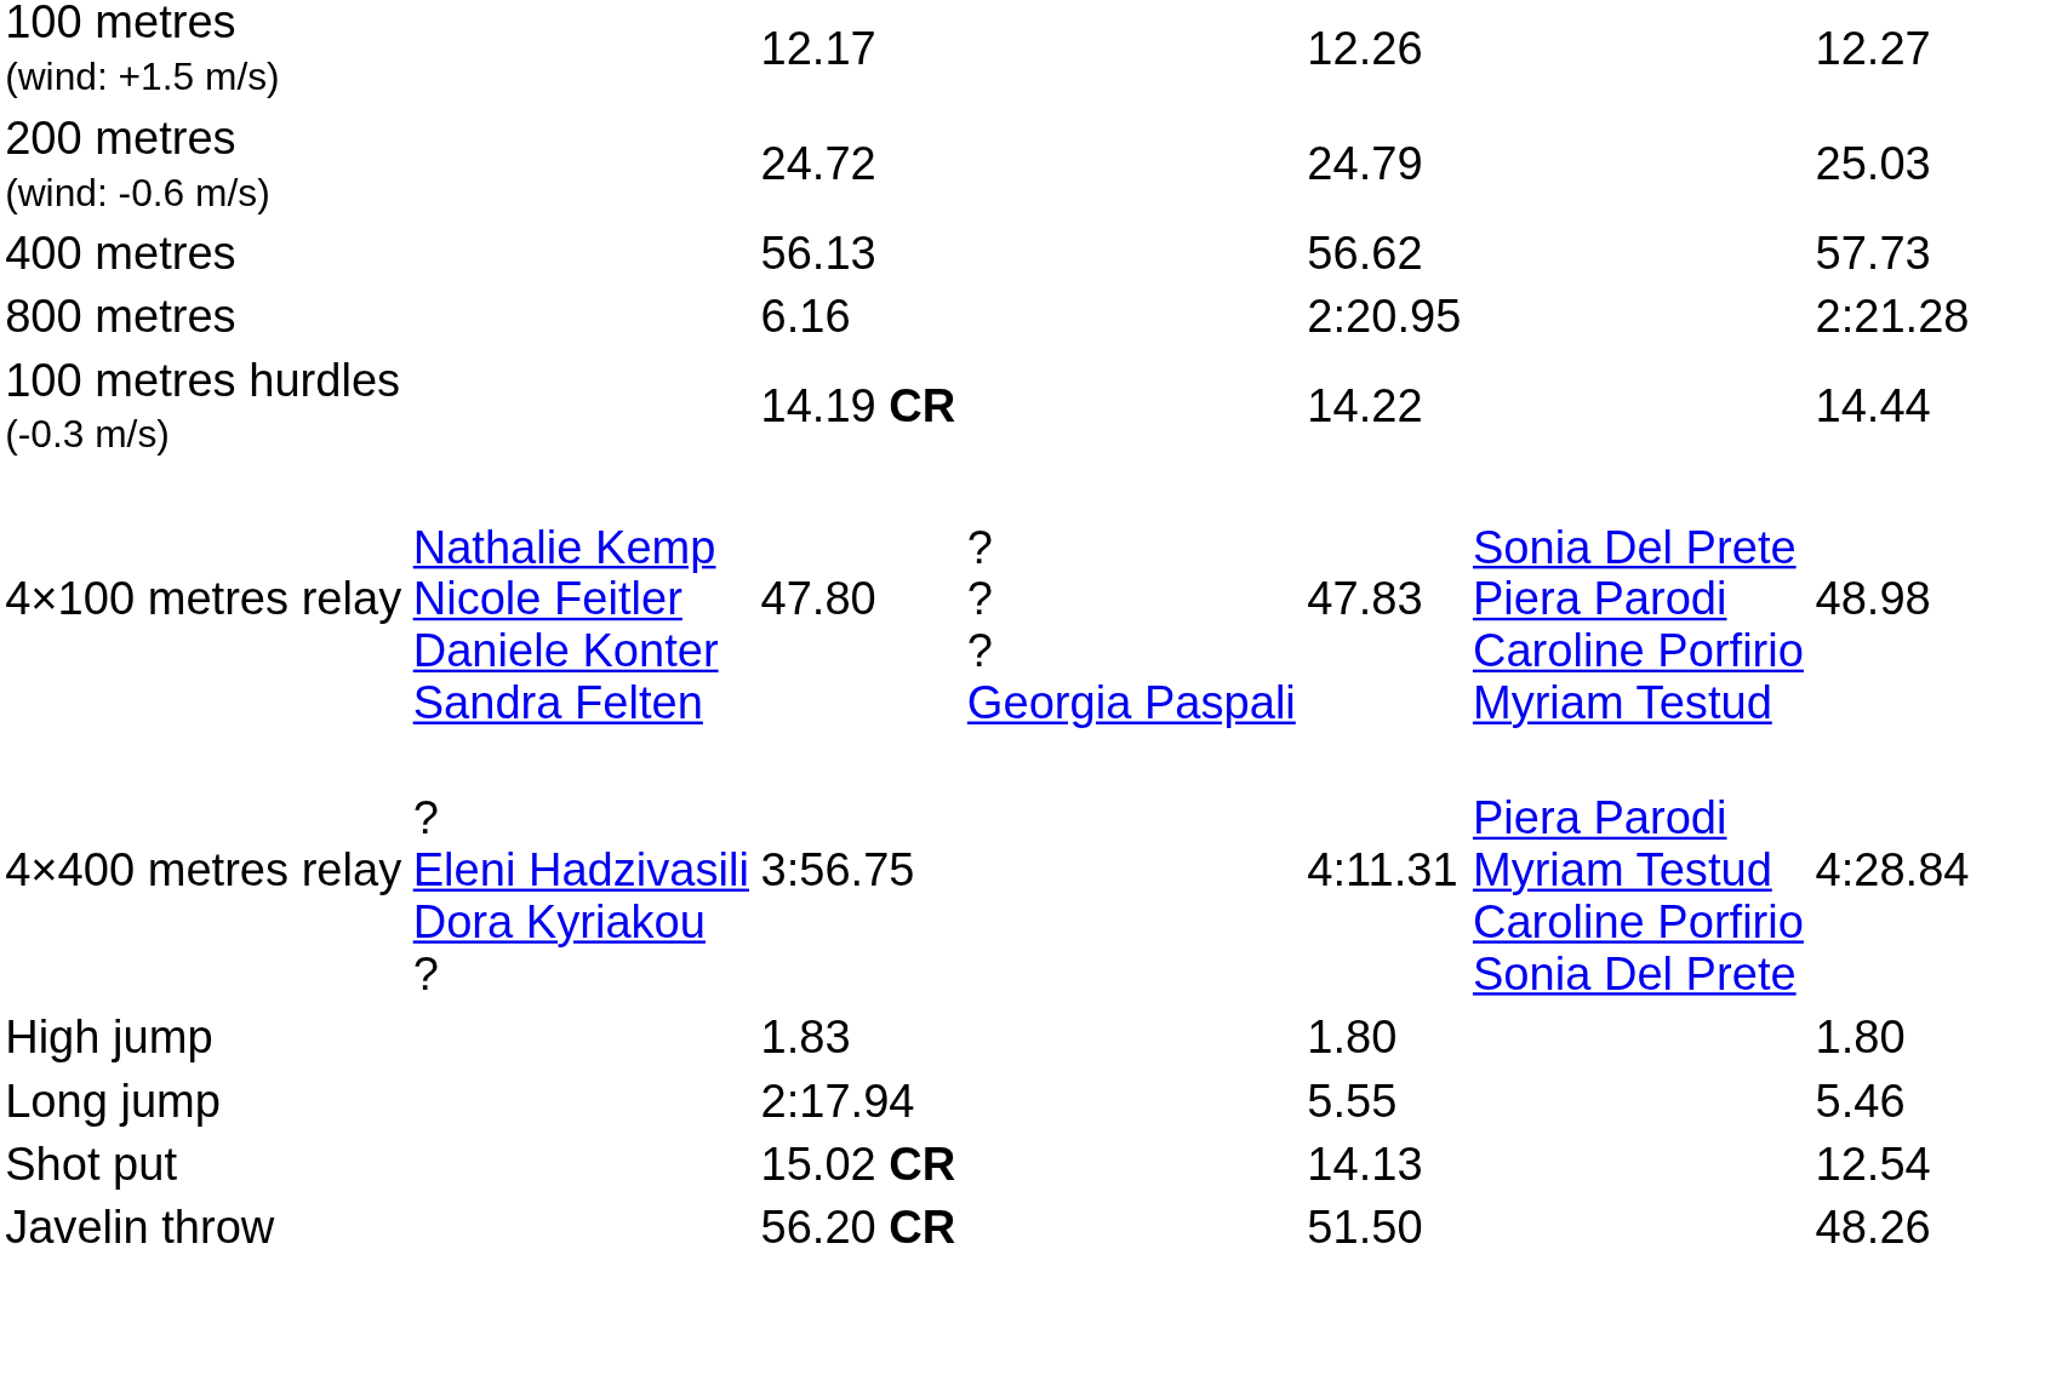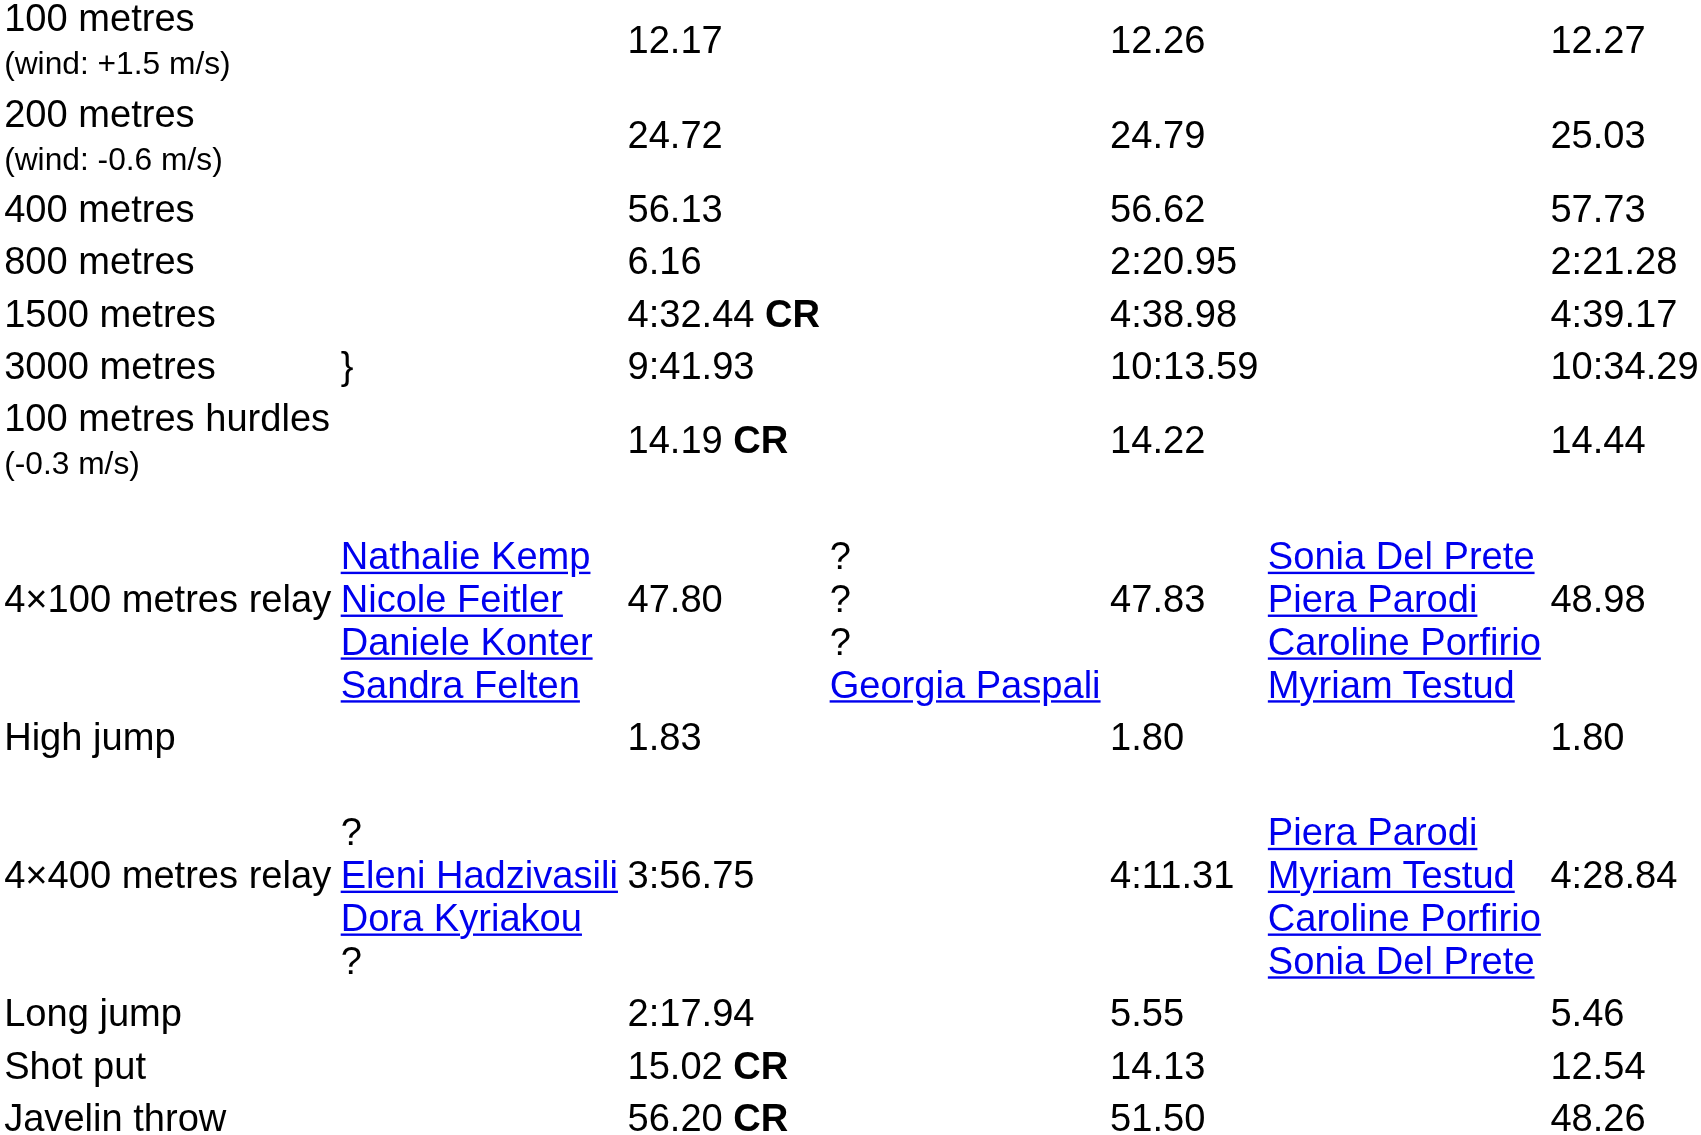+ row: 1500 metres | 4:32.44 CR | 4:38.98 | 4:39.17
+ row: 3000 metres | } | 9:41.93 | 10:13.59 | 10:34.29
rows swapped: 4×400 metres relay <-> High jump
